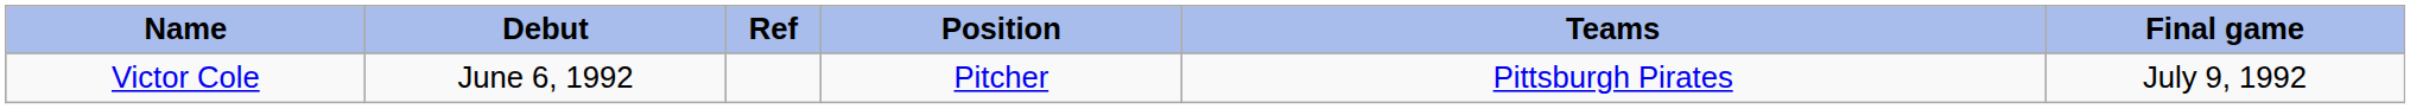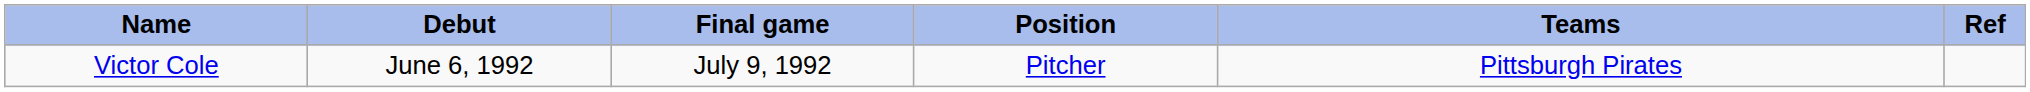columns swapped: Final game <-> Ref
